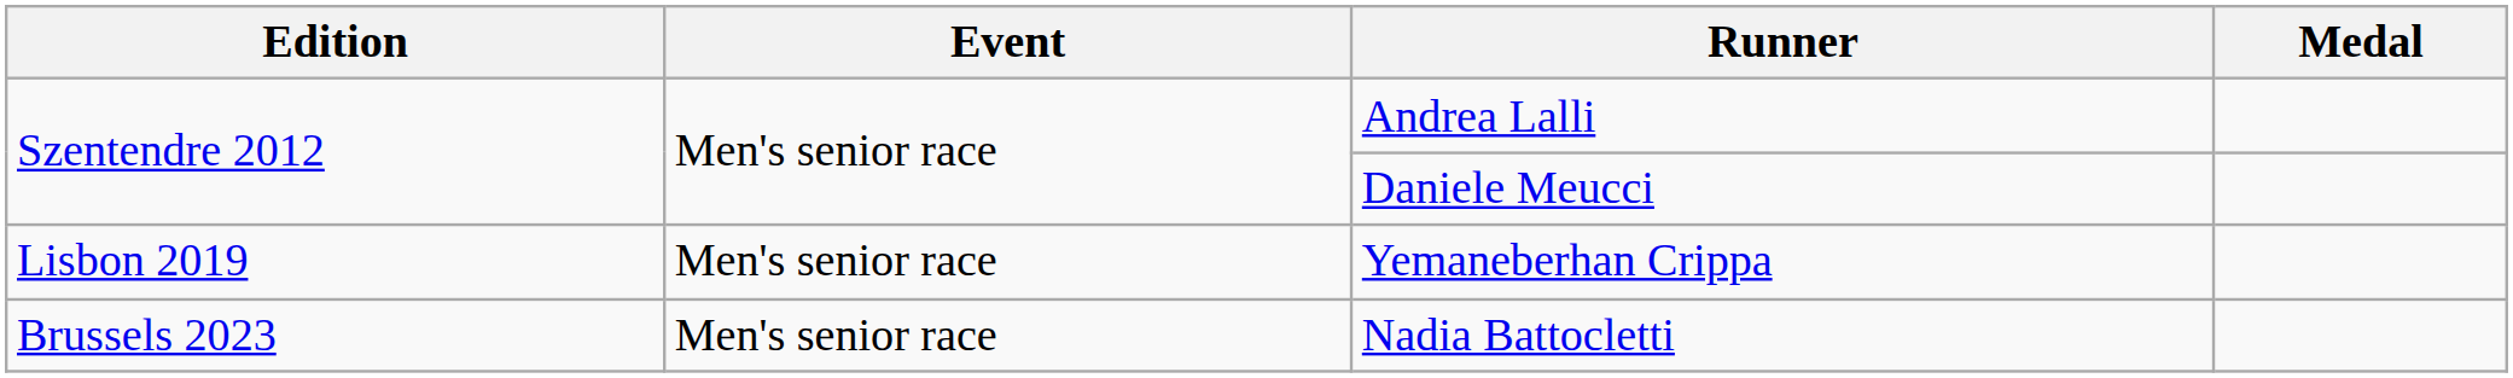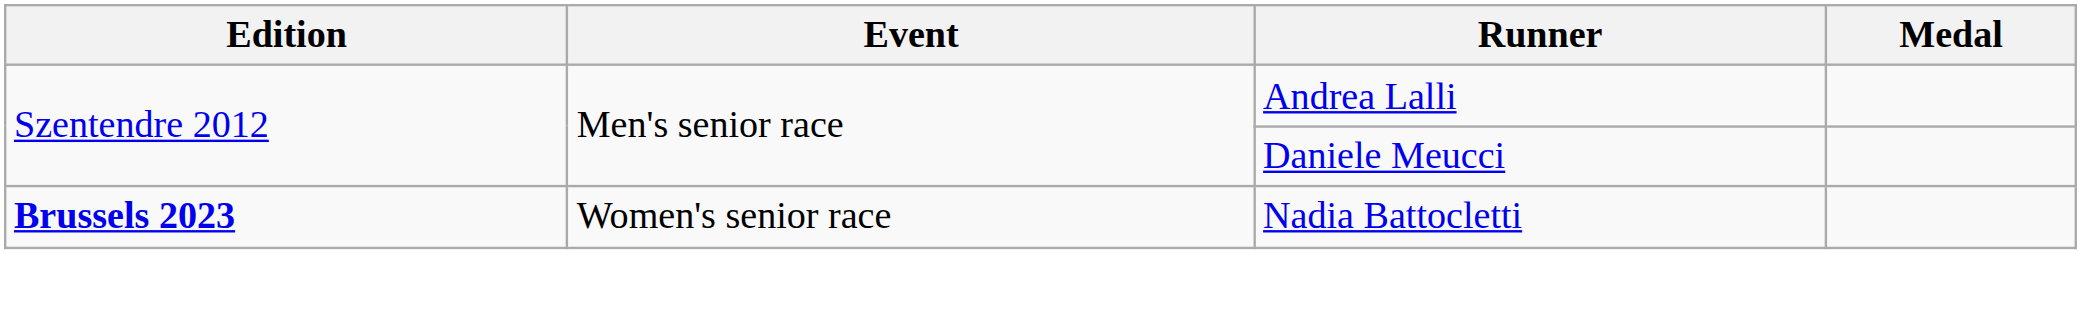- row: Lisbon 2019 | Men's senior race | Yemaneberhan Crippa
Nadia Battocletti | Edition: normal -> bold
Nadia Battocletti | Event: Men's senior race -> Women's senior race
